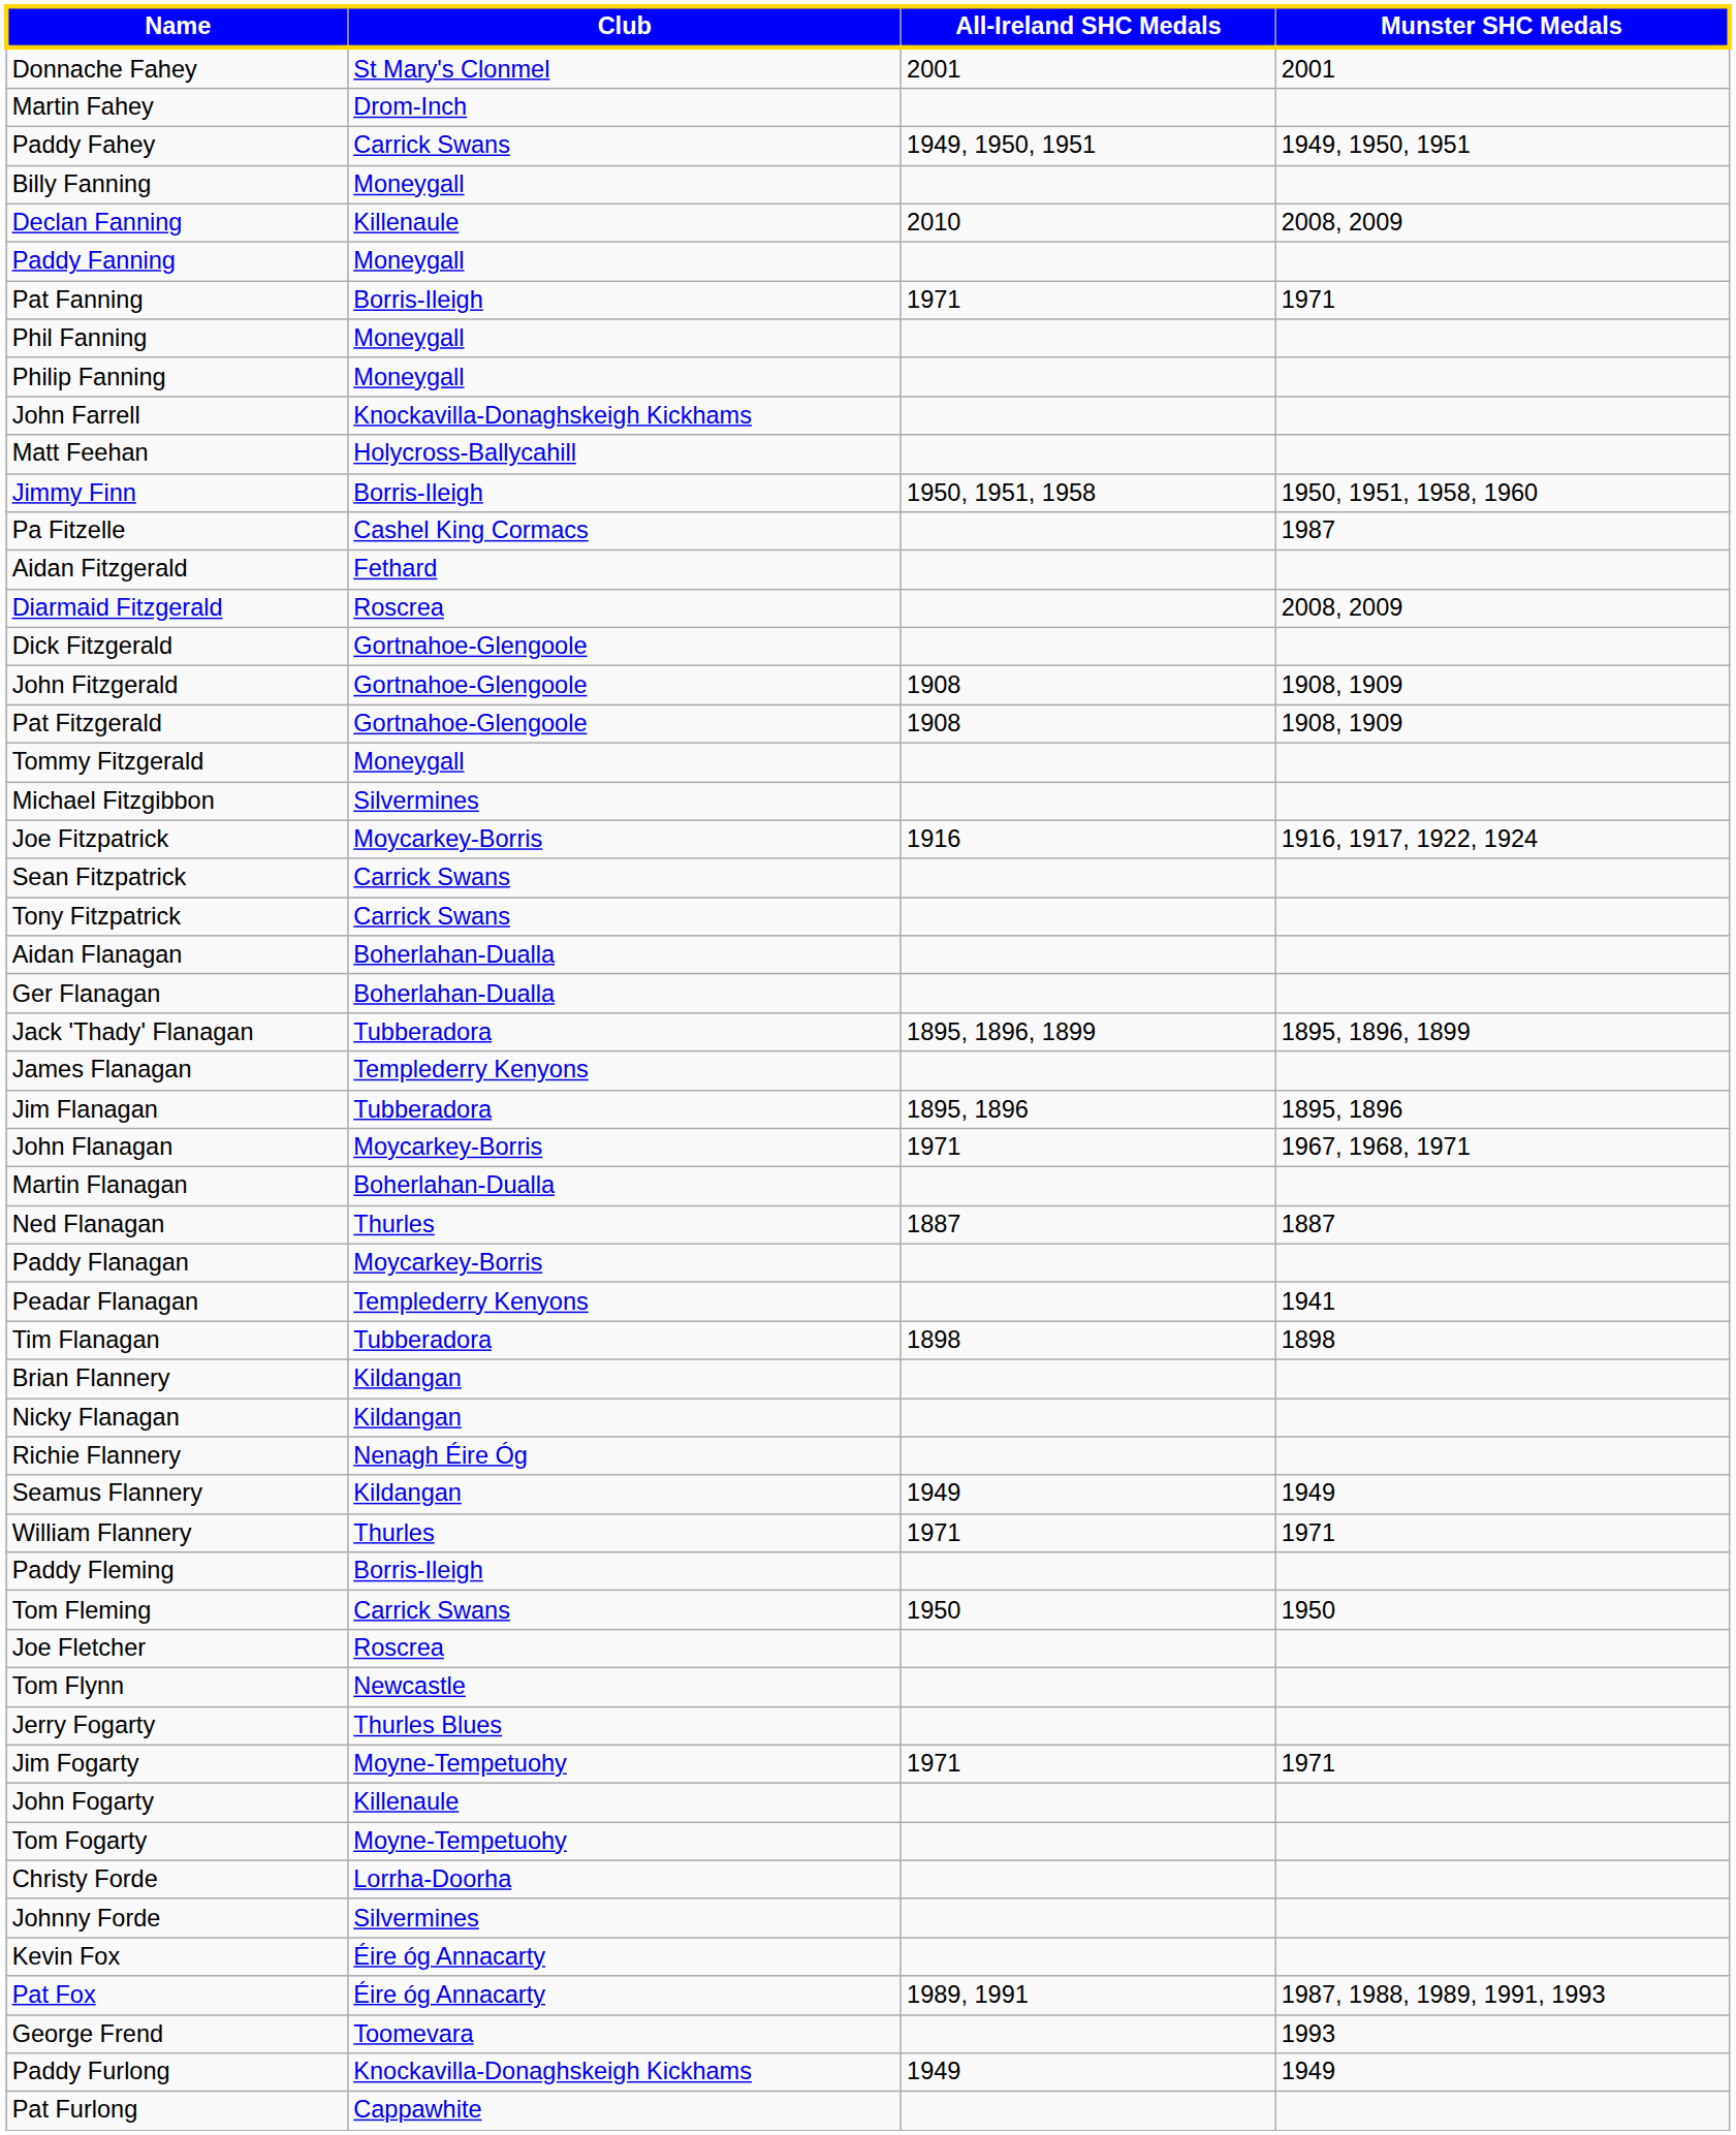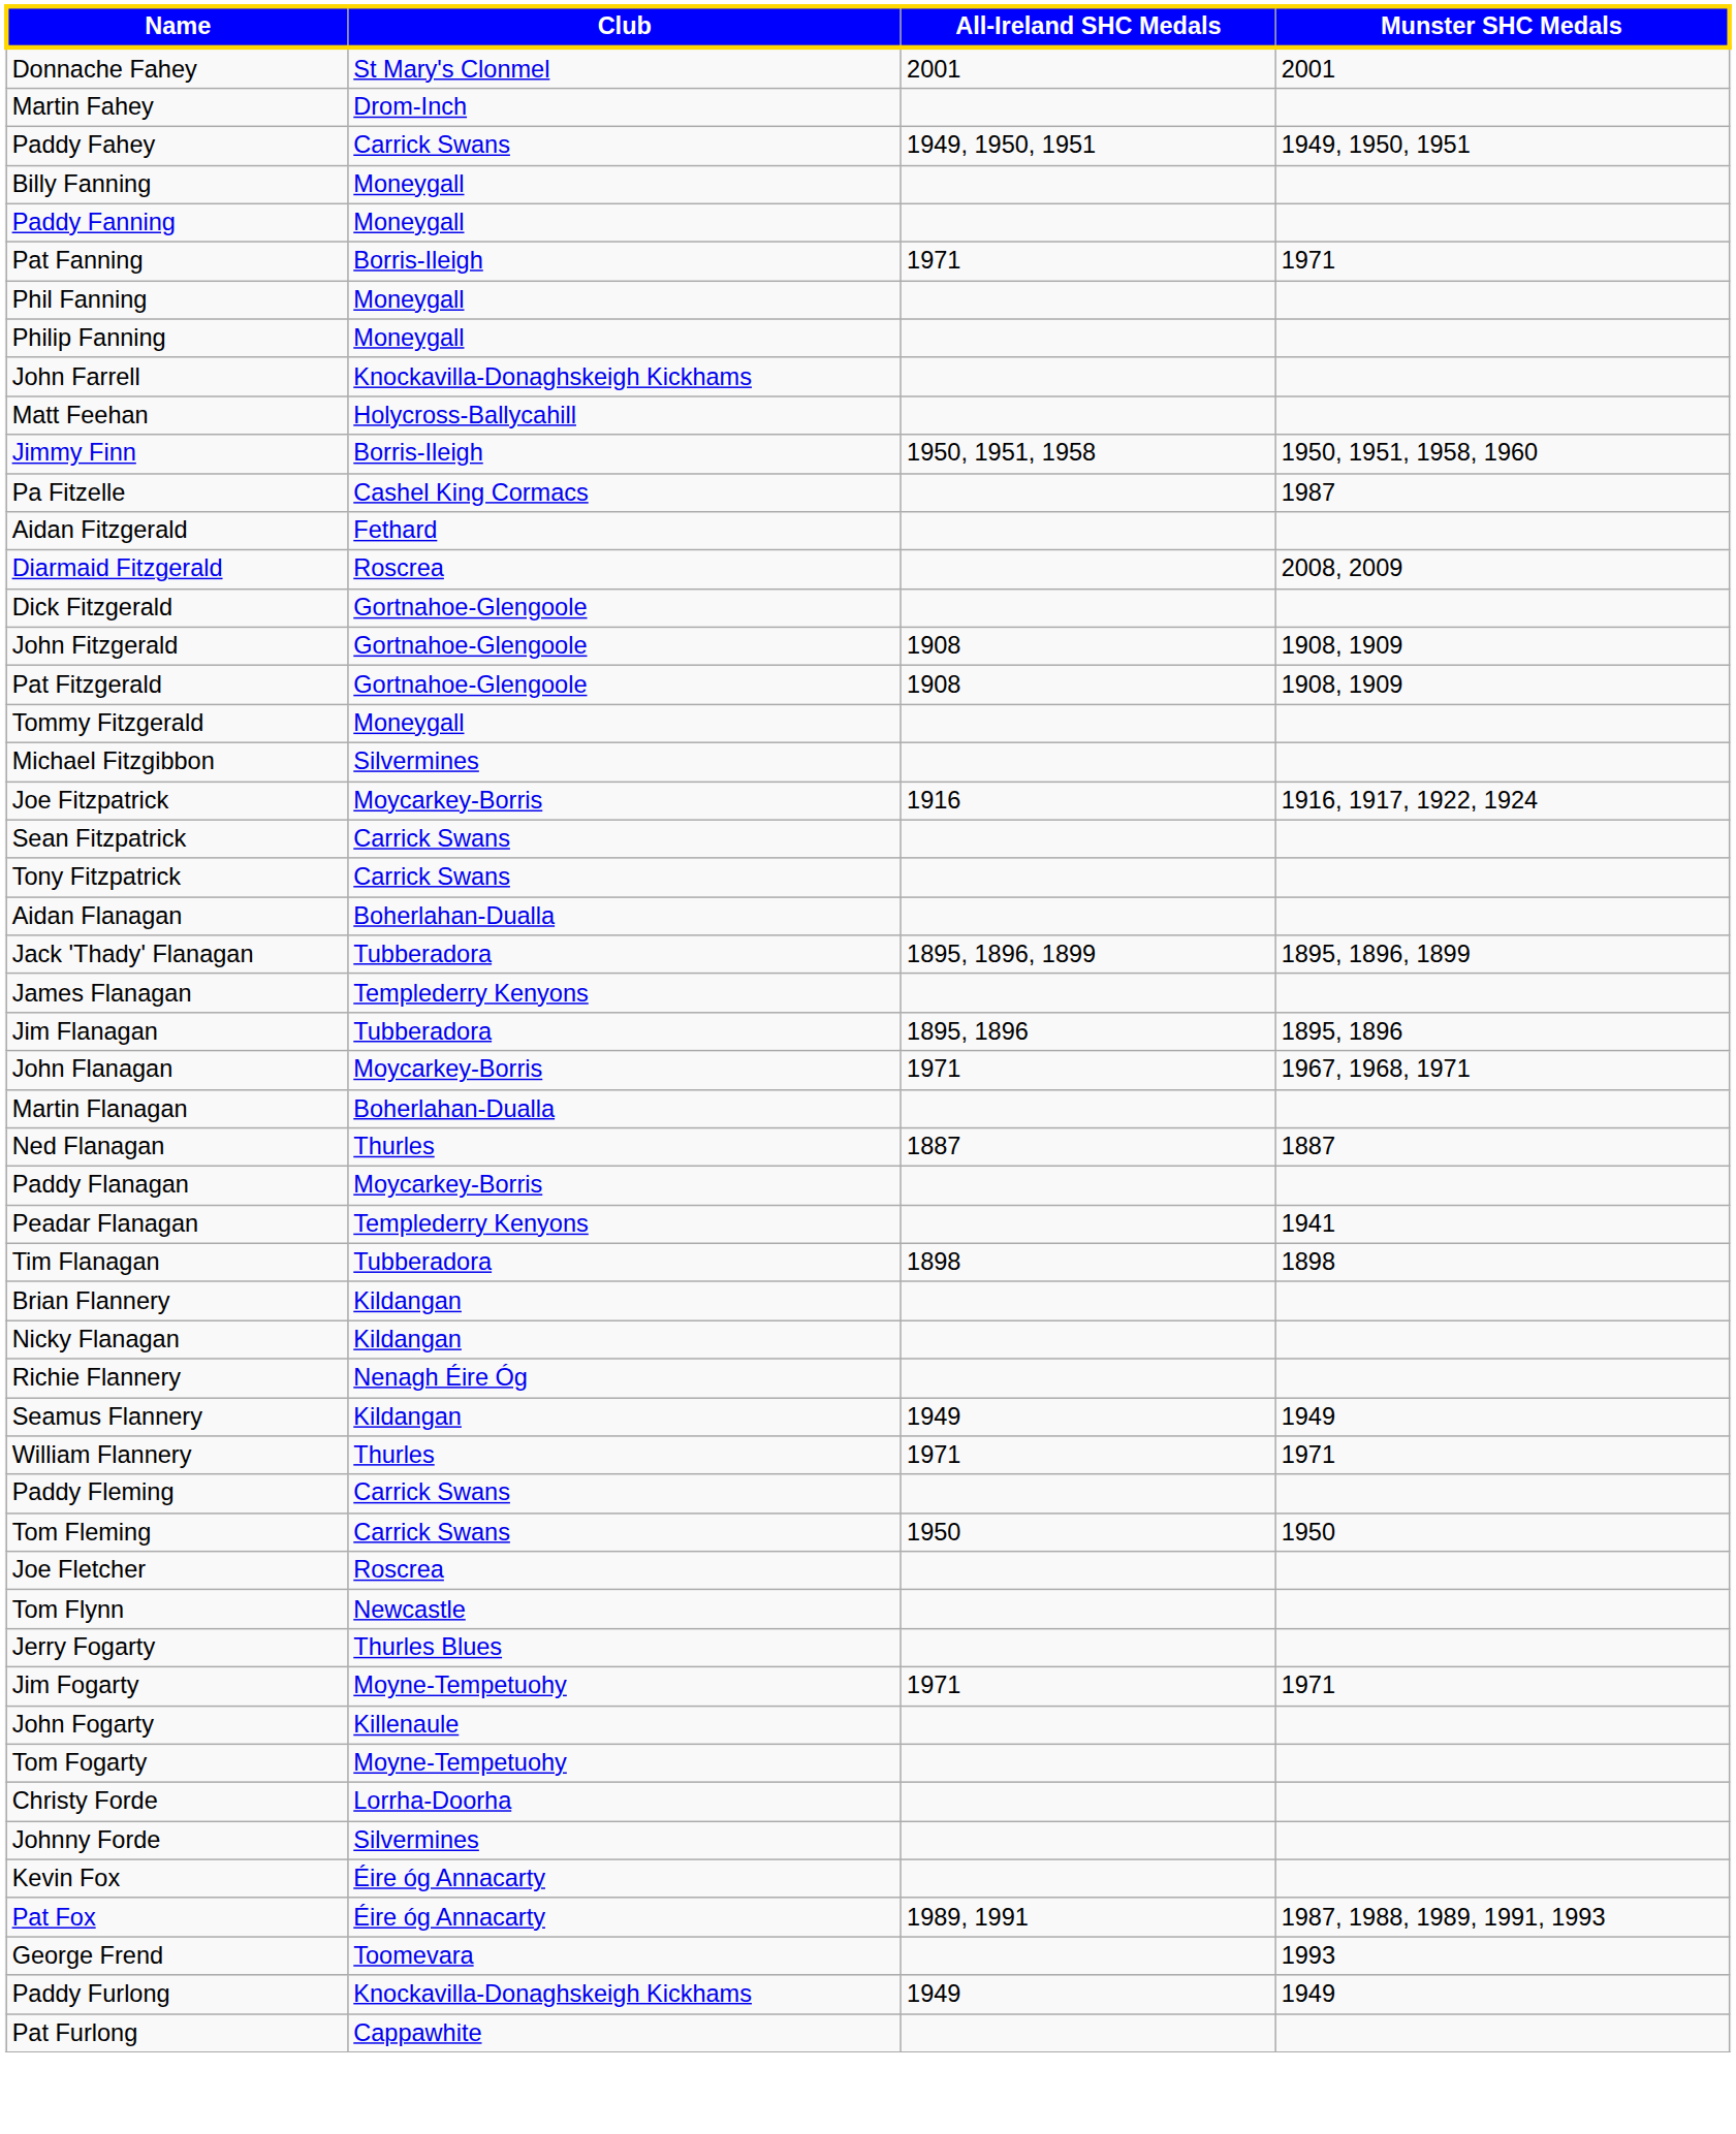- row: Declan Fanning | Killenaule | 2010 | 2008, 2009
- row: Ger Flanagan | Boherlahan-Dualla
Paddy Fleming | Club: Borris-Ileigh -> Carrick Swans
